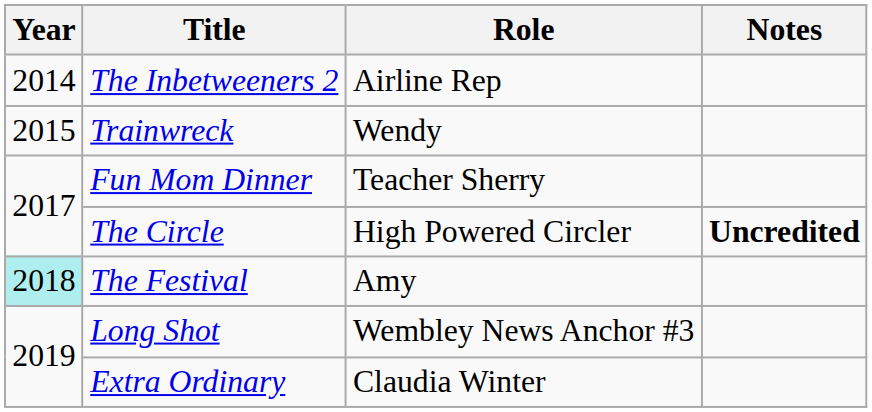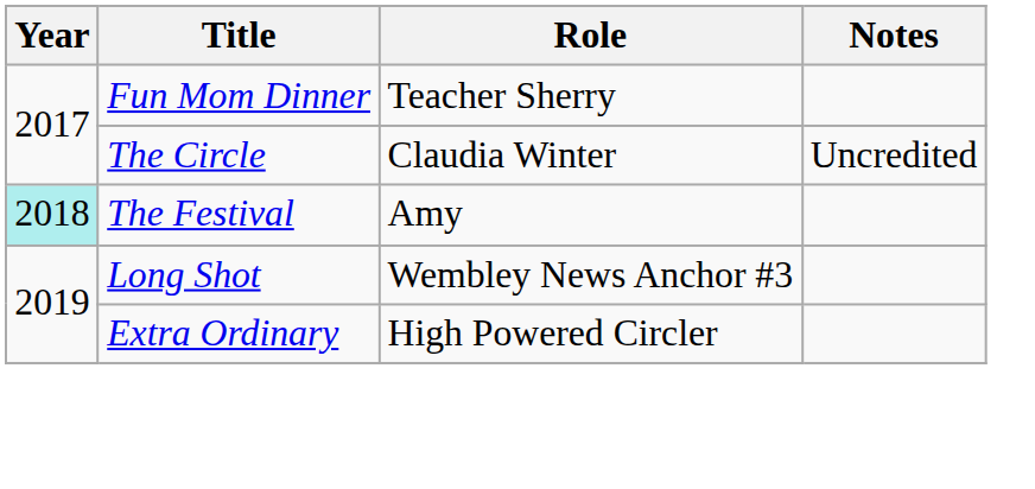- row: 2014 | The Inbetweeners 2 | Airline Rep
- row: 2015 | Trainwreck | Wendy
The Circle | Role: High Powered Circler -> Claudia Winter
The Circle | Notes: bold -> normal
Extra Ordinary | Role: Claudia Winter -> High Powered Circler
